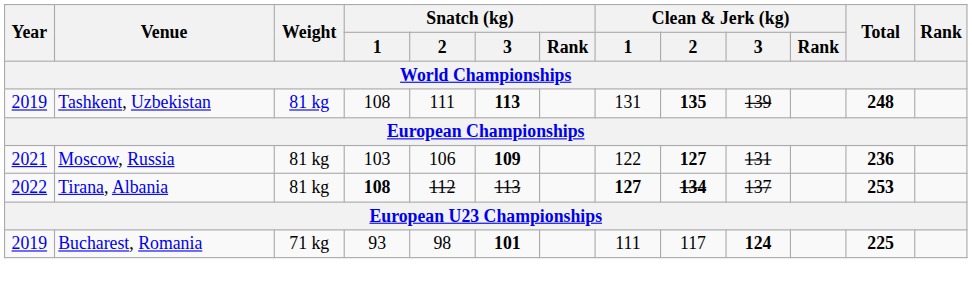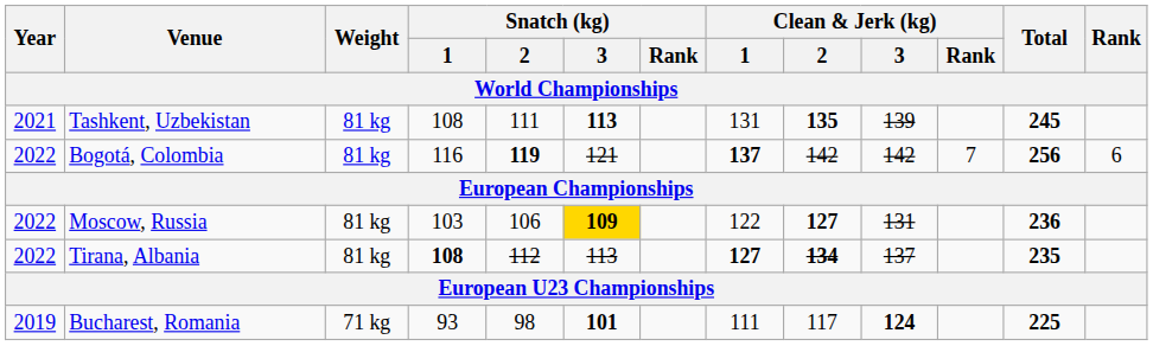Tashkent, Uzbekistan | Year: 2019 -> 2021
Tashkent, Uzbekistan | Total: 248 -> 245
+ row: 2022 | Bogotá, Colombia | 81 kg | 116 | 119 | 121 | 137 | 142 | 142 | 7 | 256 | 6
Moscow, Russia | Year: 2021 -> 2022
Moscow, Russia | Snatch (kg) / 3: no background -> gold background
Tirana, Albania | Total: 253 -> 235
